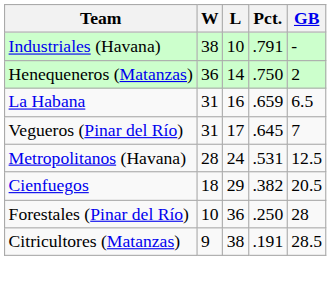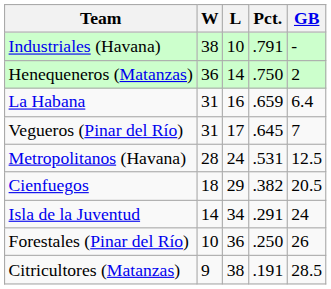La Habana | GB: 6.5 -> 6.4
+ row: Isla de la Juventud | 14 | 34 | .291 | 24
Forestales (Pinar del Río) | GB: 28 -> 26
